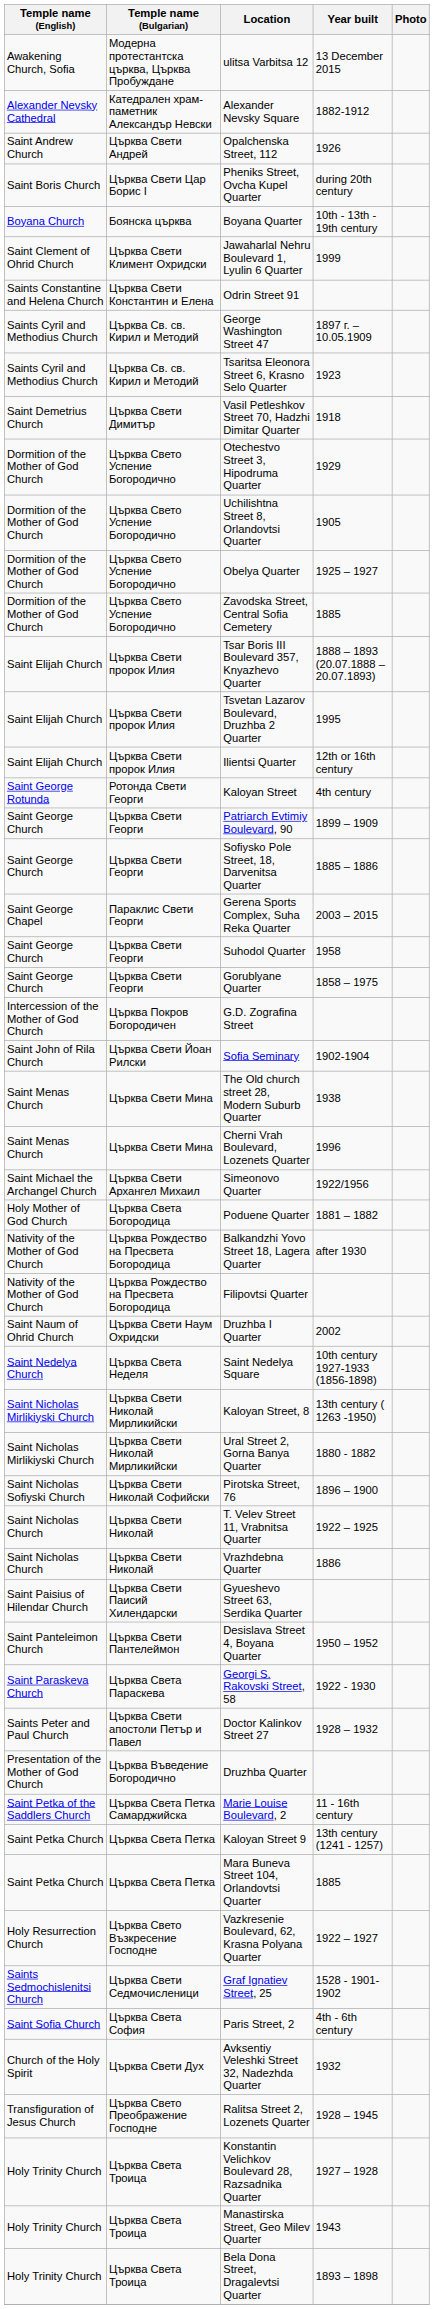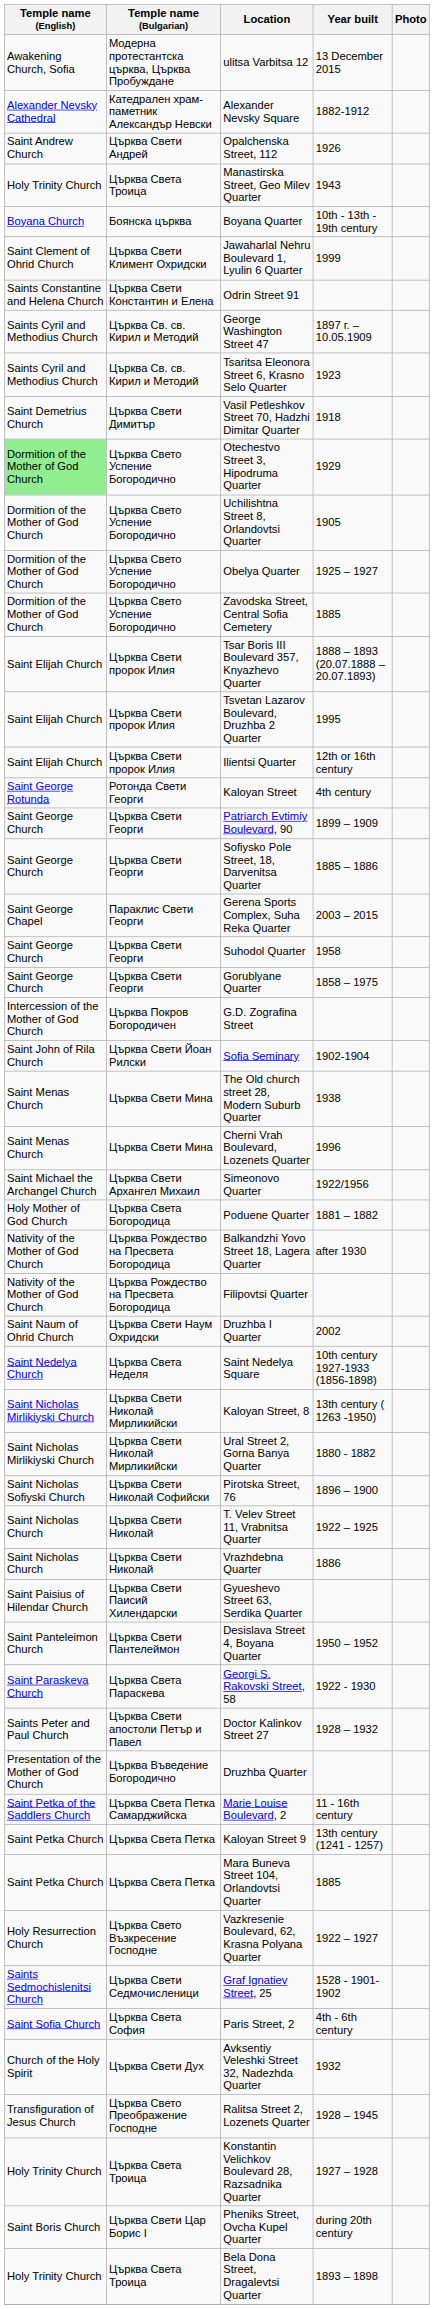rows swapped: Pheniks Street, Ovcha Kupel Quarter <-> Manastirska Street, Geo Milev Quarter
Otechestvo Street 3, Hipodruma Quarter | Temple name (English): no background -> lightgreen background
